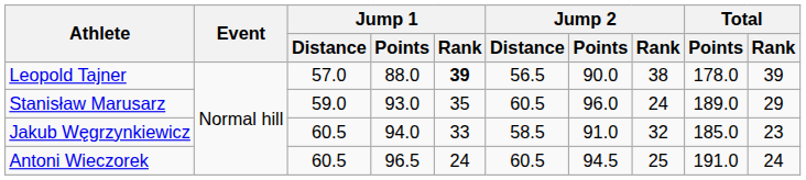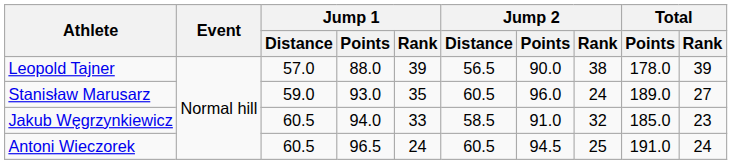Leopold Tajner | Jump 1 / Rank: bold -> normal
Stanisław Marusarz | Total / Rank: 29 -> 27
